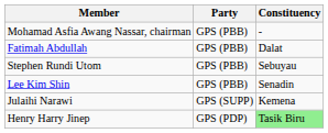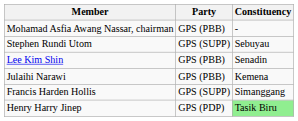- row: Fatimah Abdullah | GPS (PBB) | Dalat
Stephen Rundi Utom | Party: GPS (PBB) -> GPS (SUPP)
Julaihi Narawi | Party: GPS (SUPP) -> GPS (PBB)
+ row: Francis Harden Hollis | GPS (SUPP) | Simanggang
